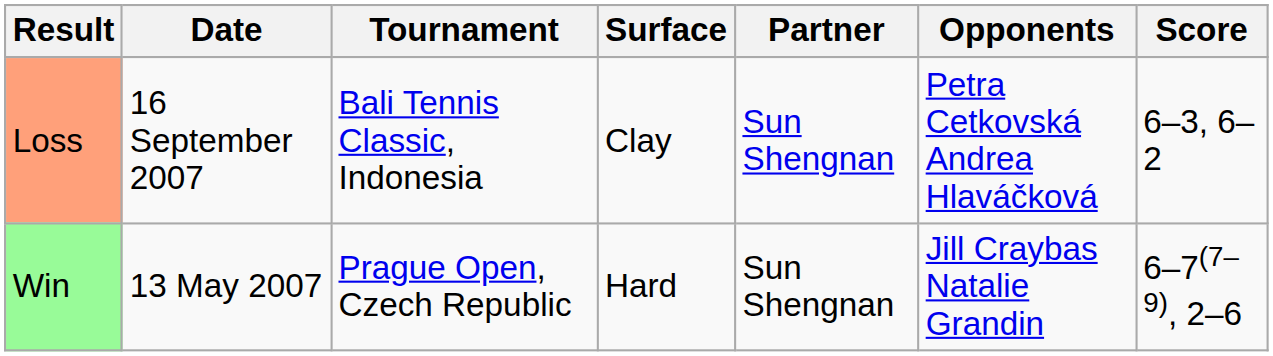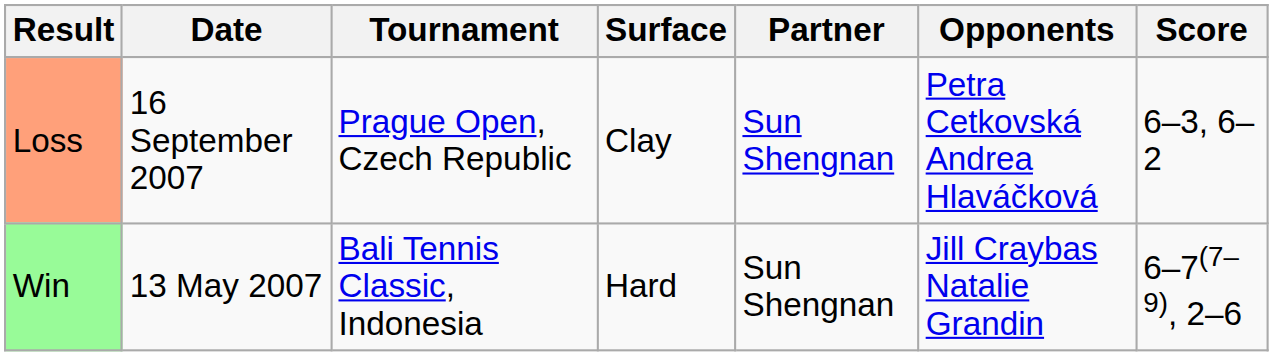Loss | Tournament: Bali Tennis Classic, Indonesia -> Prague Open, Czech Republic
Win | Tournament: Prague Open, Czech Republic -> Bali Tennis Classic, Indonesia
